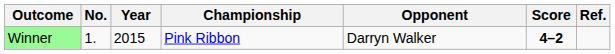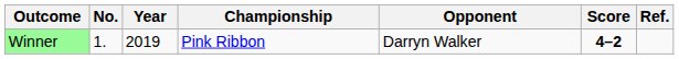Winner | Year: 2015 -> 2019
